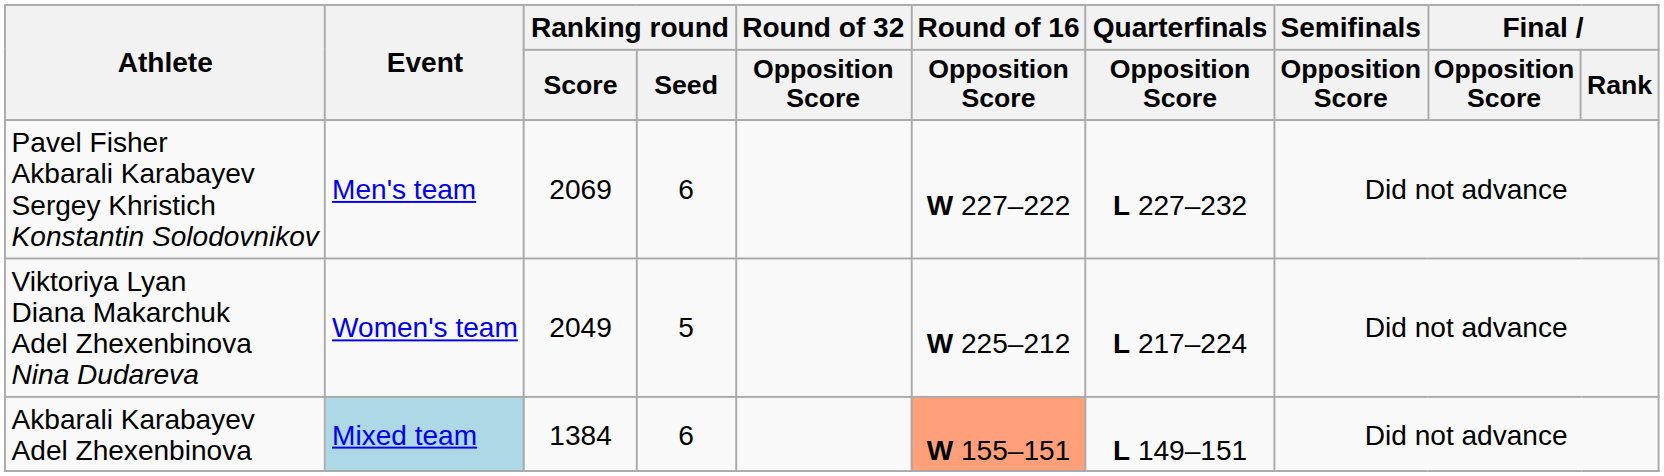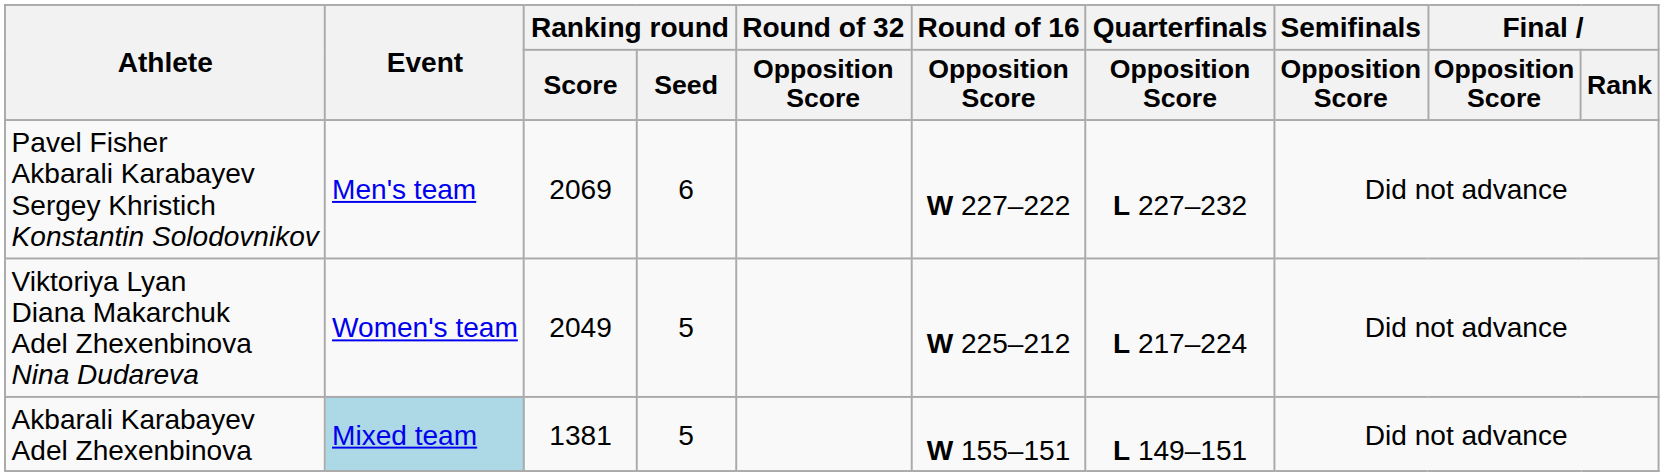Akbarali Karabayev Adel Zhexenbinova | Ranking round / Score: 1384 -> 1381
Akbarali Karabayev Adel Zhexenbinova | Ranking round / Seed: 6 -> 5
Akbarali Karabayev Adel Zhexenbinova | Round of 16 / Opposition Score: lightsalmon background -> no background
